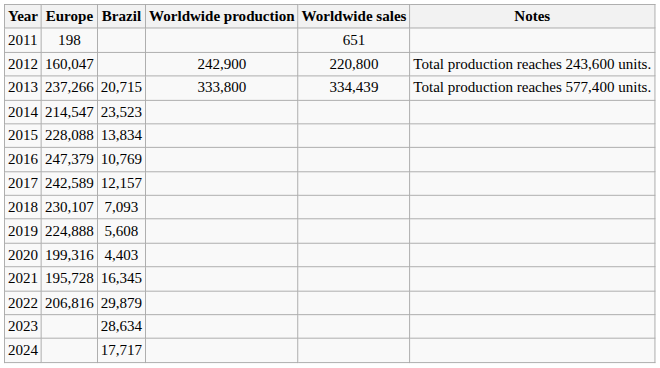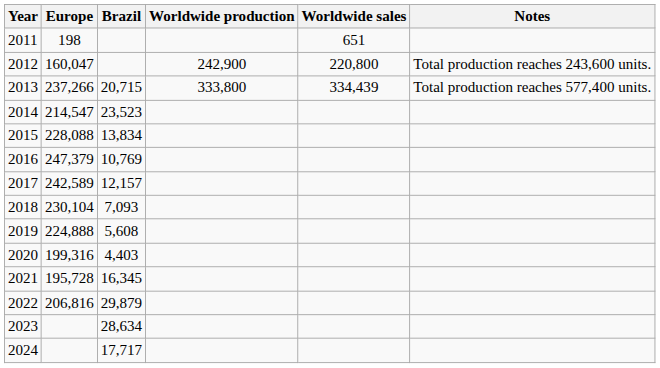2018 | Europe: 230,107 -> 230,104
